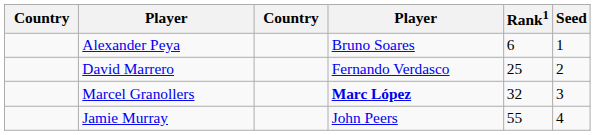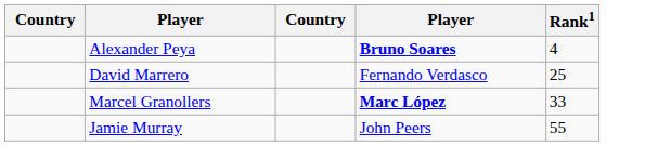- column: Seed | 1 | 2 | 3 | 4
Alexander Peya | column 4: normal -> bold
Alexander Peya | Rank1: 6 -> 4
Marcel Granollers | Rank1: 32 -> 33
